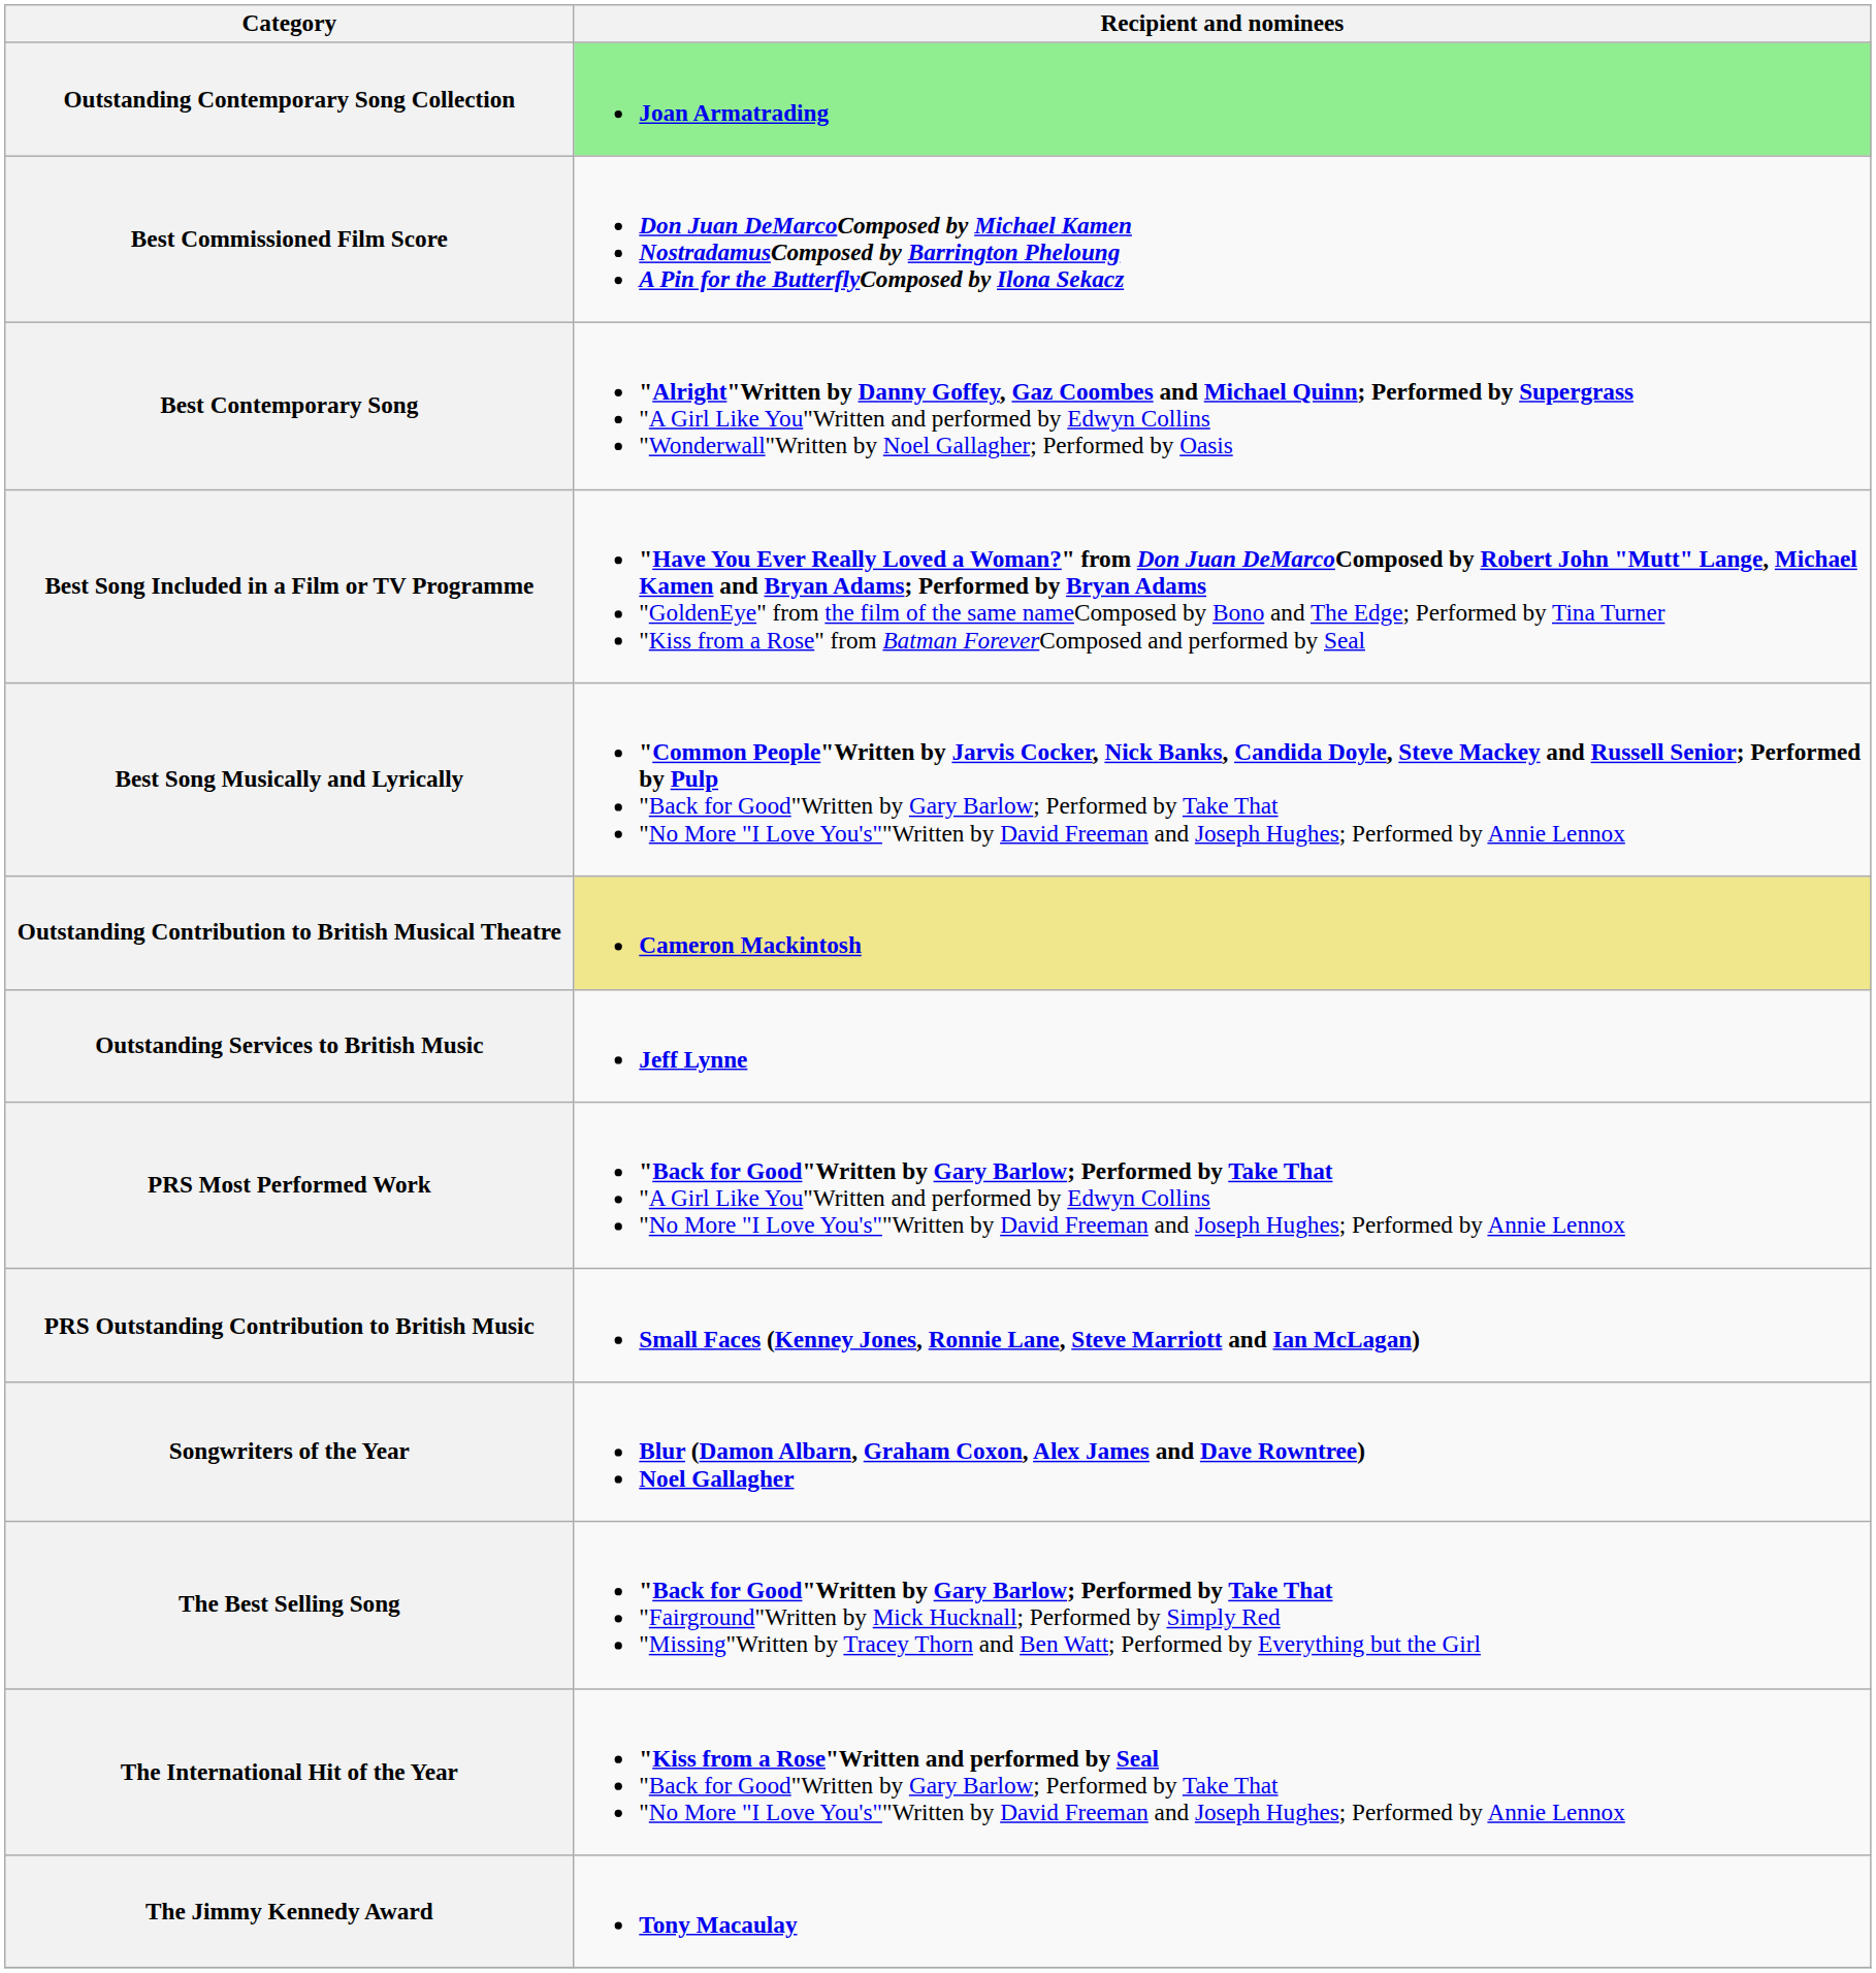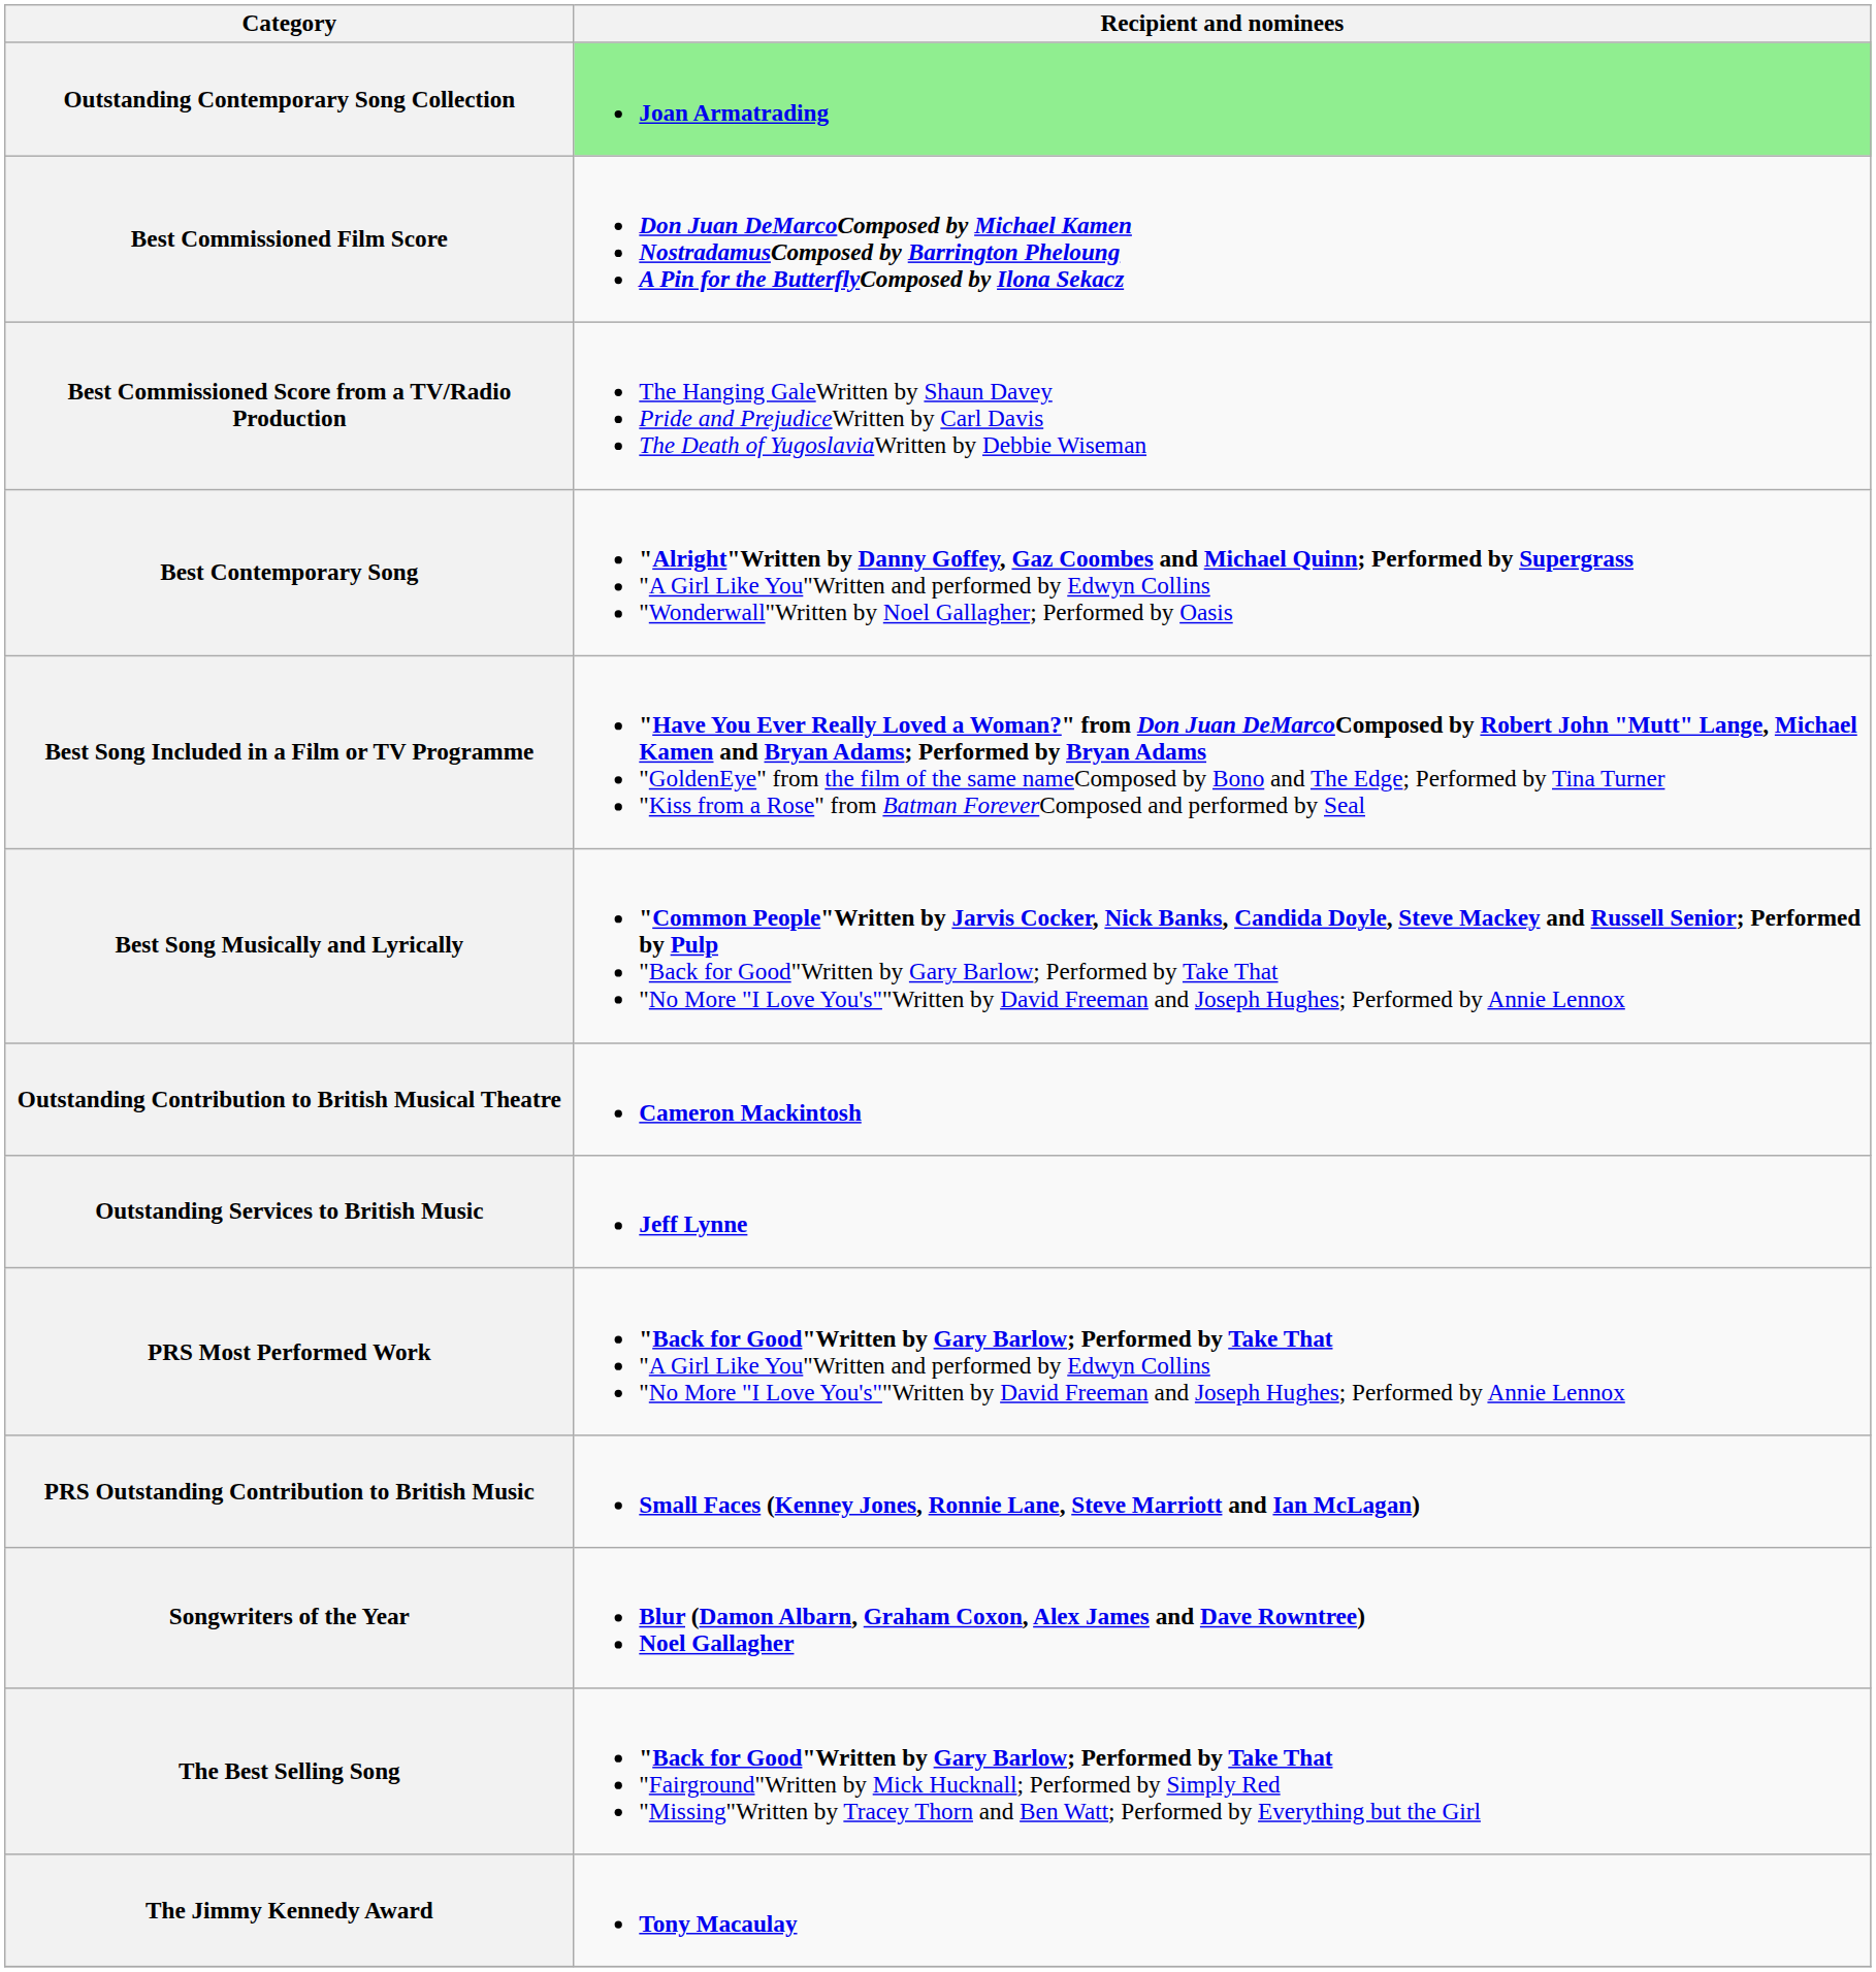+ row: Best Commissioned Score from a TV/Radio Production | The Hanging GaleWritten by Shaun Davey Pride and PrejudiceWritten by Carl Davis The Death of YugoslaviaWritten by Debbie Wiseman
Outstanding Contribution to British Musical Theatre | Recipient and nominees: khaki background -> no background
- row: The International Hit of the Year | "Kiss from a Rose"Written and performed by Seal "Back for Good"Written by Gary Barlow; Performed by Take That "No More "I Love You's""Written by David Freeman and Joseph Hughes; Performed by Annie Lennox
